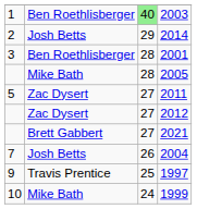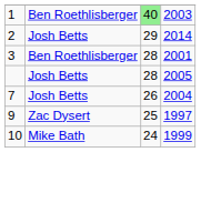2005 | column 2: Mike Bath -> Josh Betts
- row: 5 | Zac Dysert | 27 | 2011
- row: Zac Dysert | 27 | 2012
- row: Brett Gabbert | 27 | 2021
1997 | column 2: Travis Prentice -> Zac Dysert
